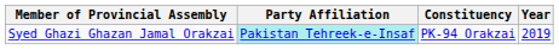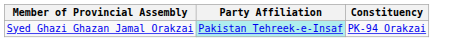- column: Year | 2019
